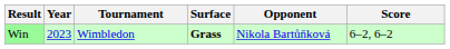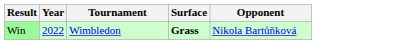- column: Score | 6–2, 6–2
Win | Year: 2023 -> 2022
